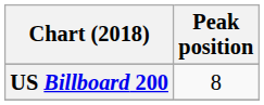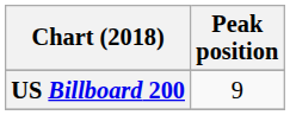US Billboard 200 | Peak position: 8 -> 9
